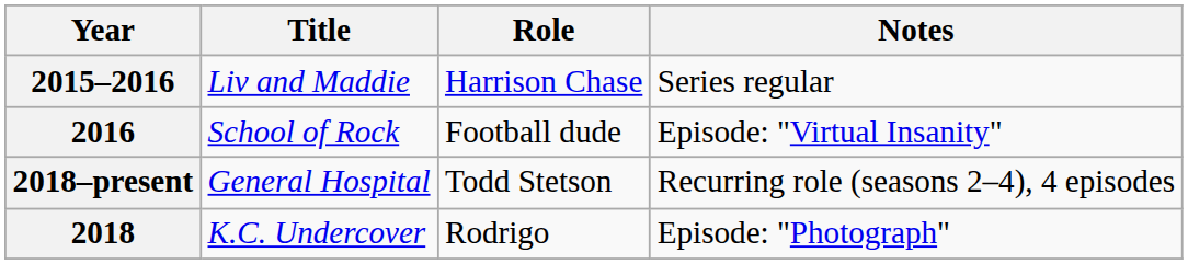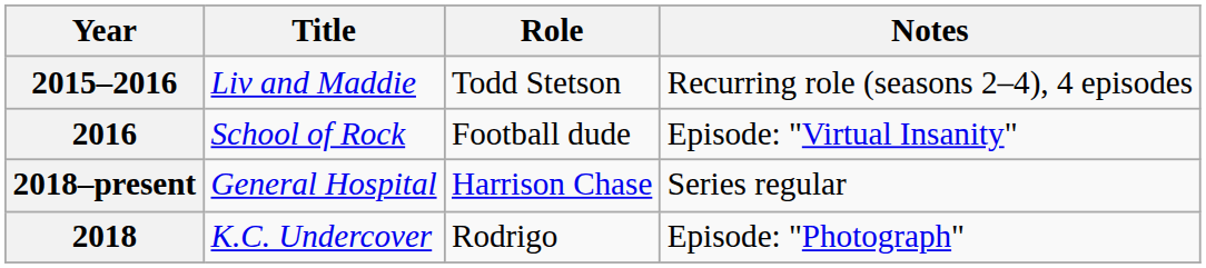2015–2016 | Role: Harrison Chase -> Todd Stetson
2015–2016 | Notes: Series regular -> Recurring role (seasons 2–4), 4 episodes
2018–present | Role: Todd Stetson -> Harrison Chase
2018–present | Notes: Recurring role (seasons 2–4), 4 episodes -> Series regular
